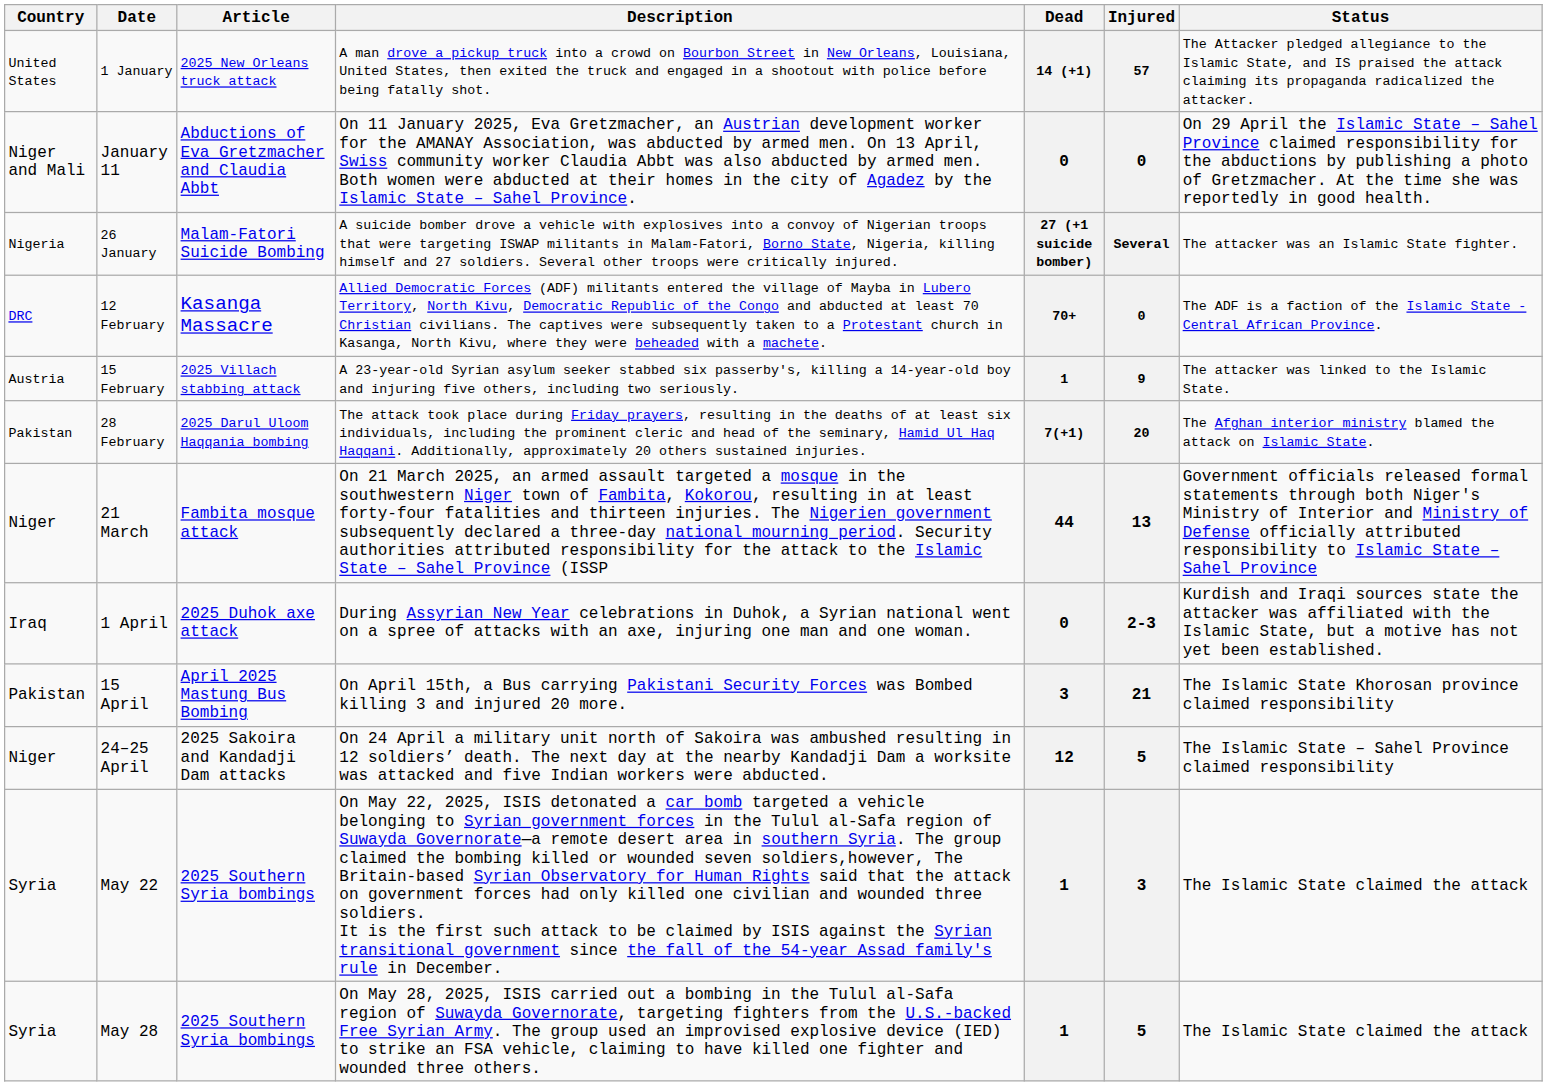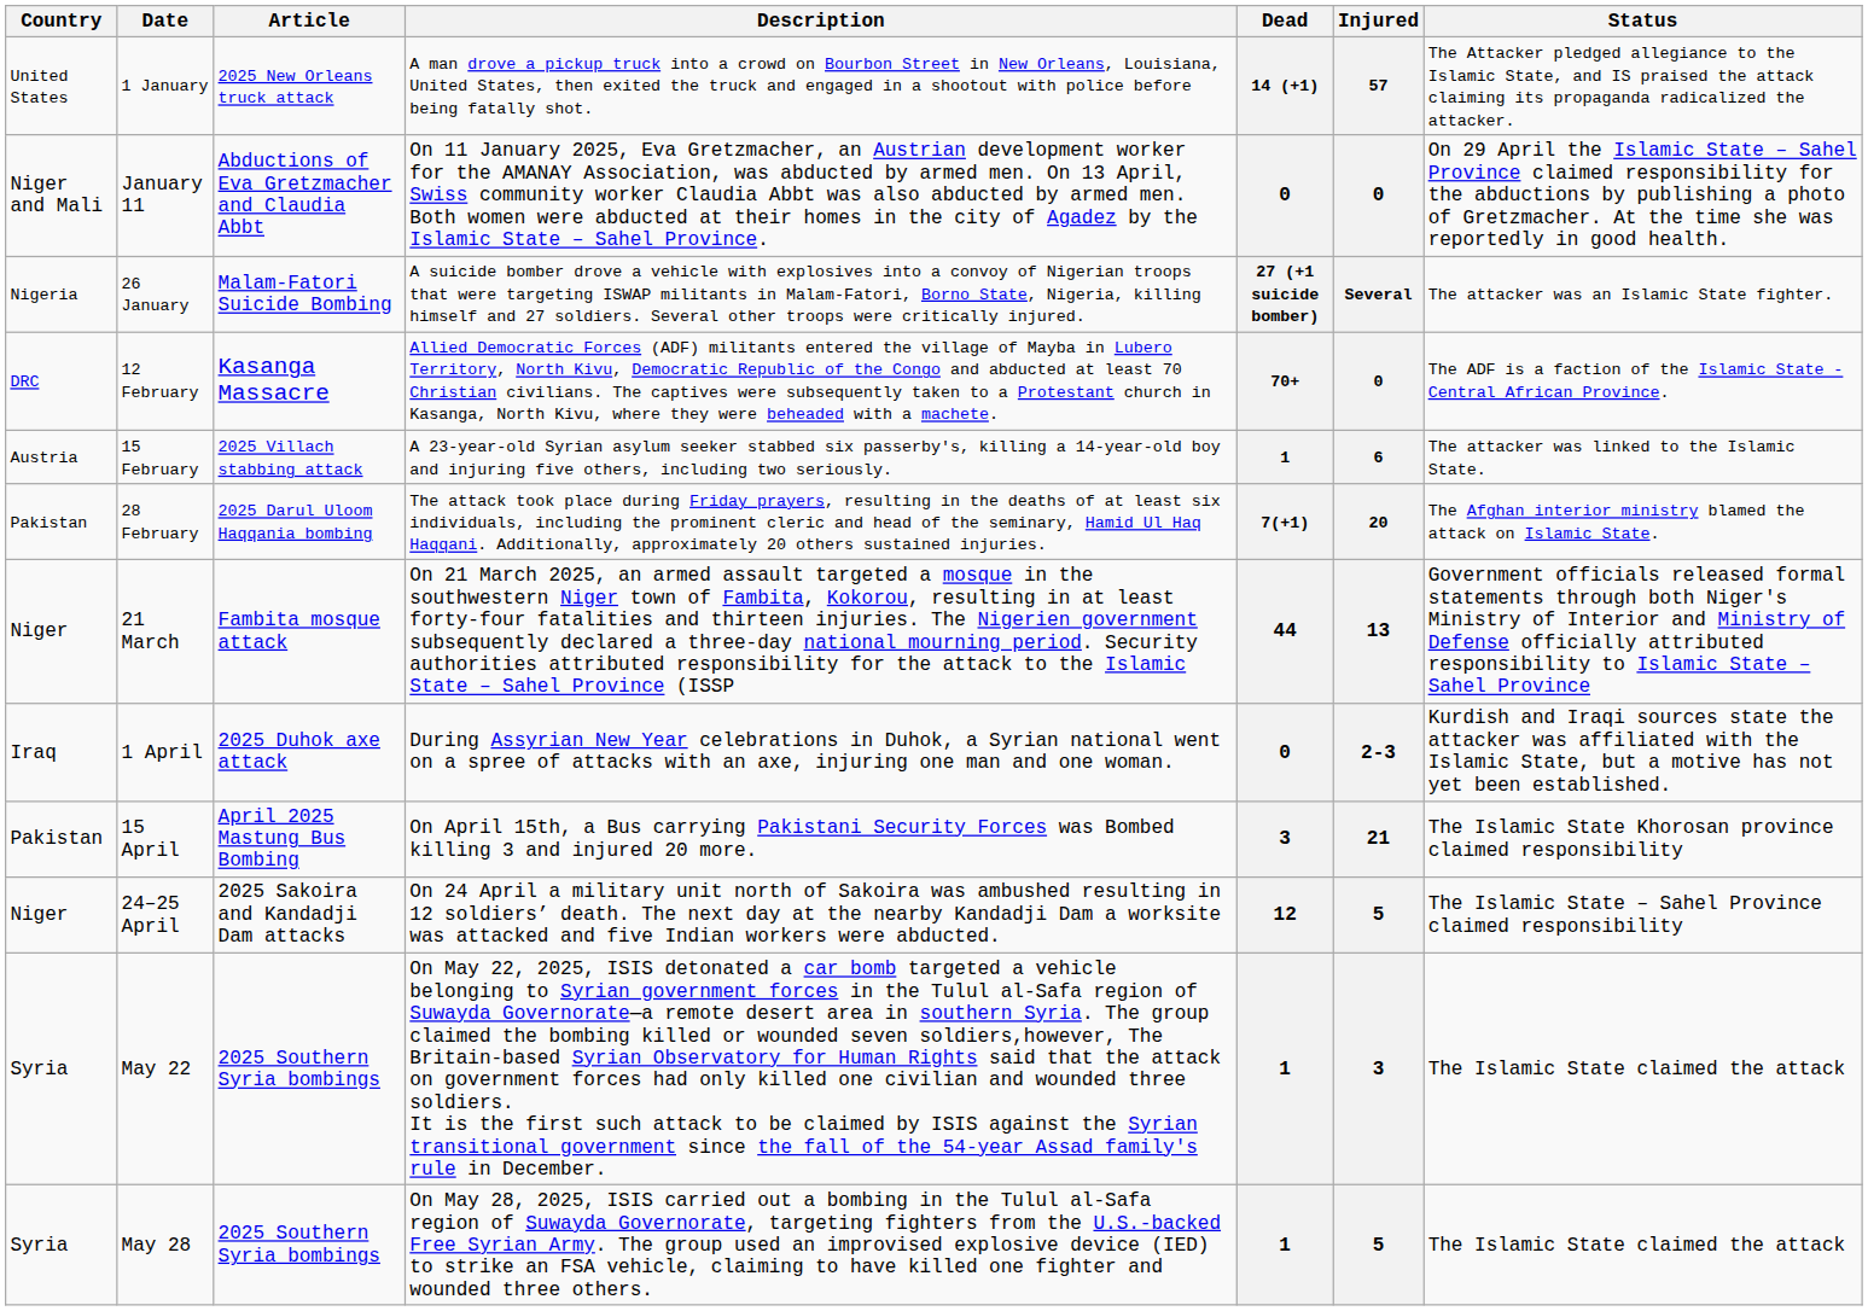15 February | Injured: 9 -> 6
